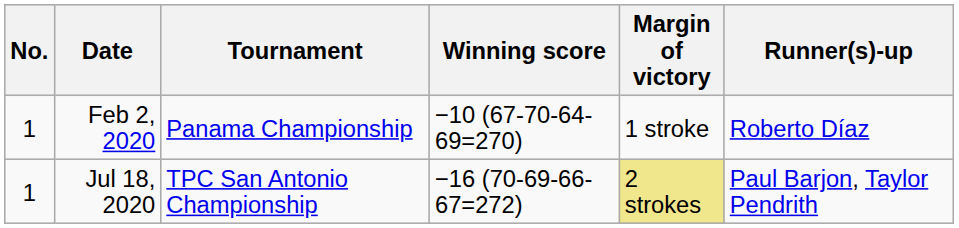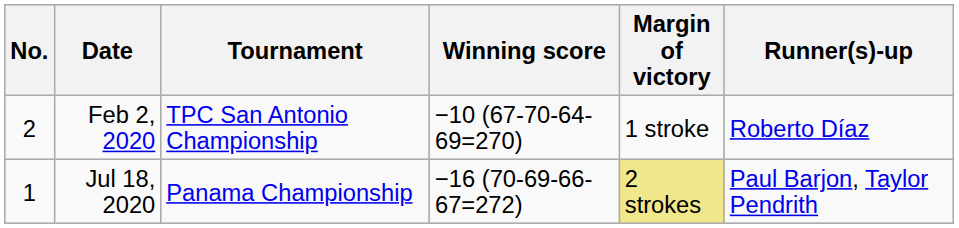Feb 2, 2020 | No.: 1 -> 2
Feb 2, 2020 | Tournament: Panama Championship -> TPC San Antonio Championship
Jul 18, 2020 | Tournament: TPC San Antonio Championship -> Panama Championship
